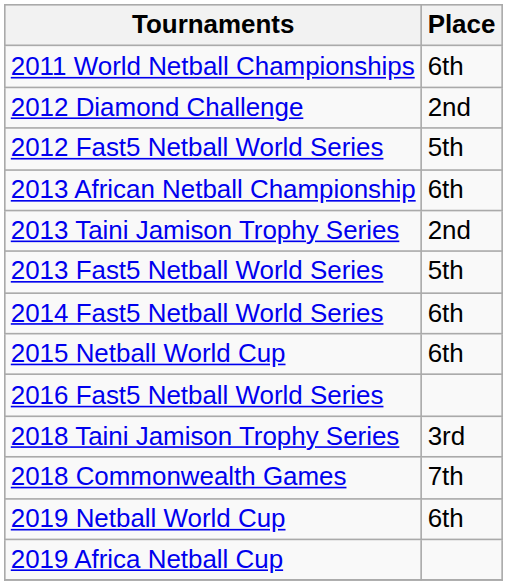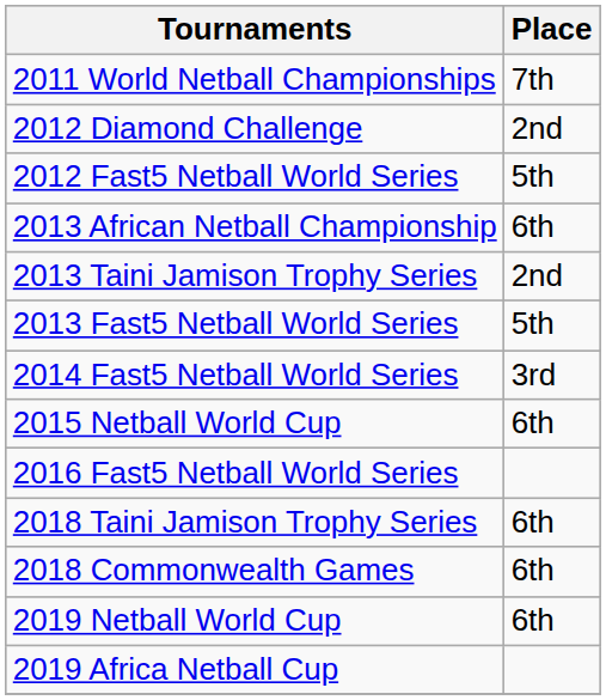2011 World Netball Championships | Place: 6th -> 7th
2014 Fast5 Netball World Series | Place: 6th -> 3rd
2018 Taini Jamison Trophy Series | Place: 3rd -> 6th
2018 Commonwealth Games | Place: 7th -> 6th
